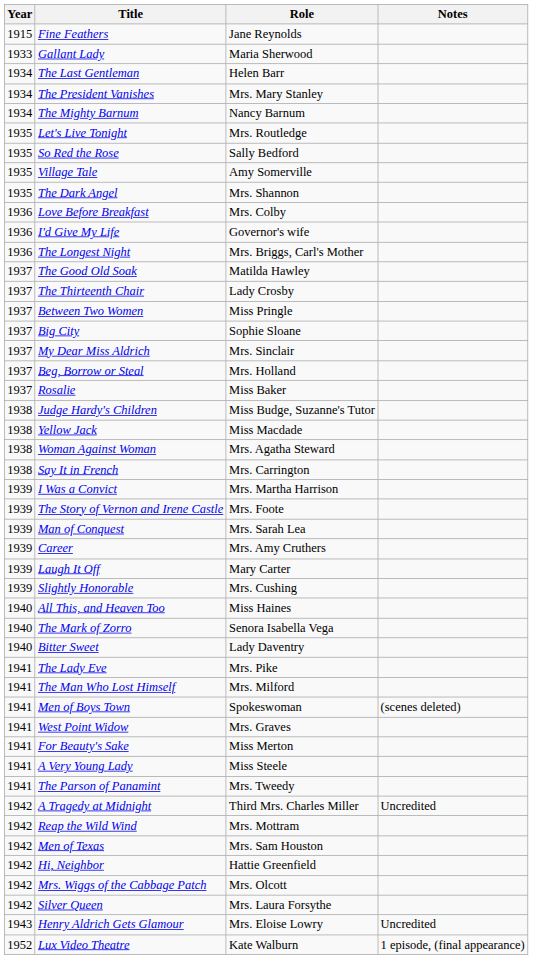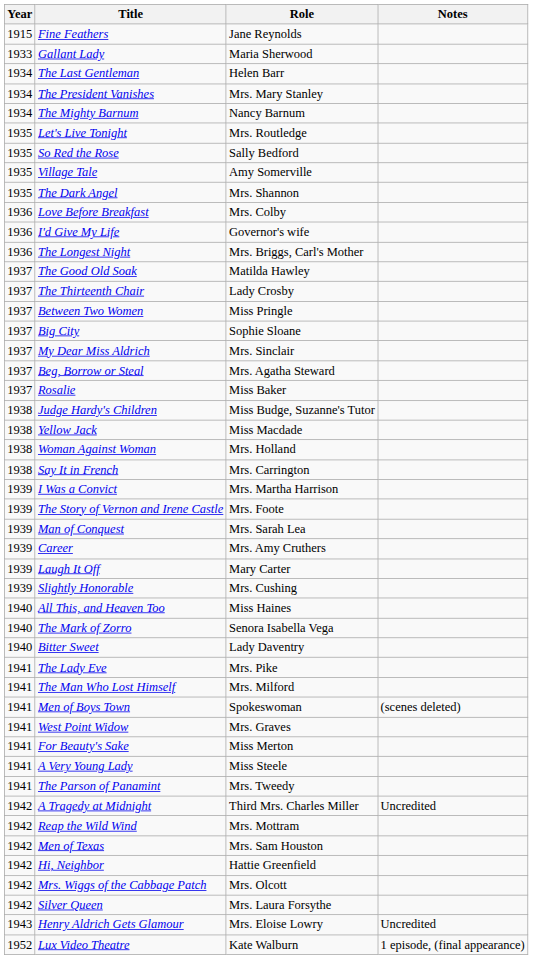Beg, Borrow or Steal | Role: Mrs. Holland -> Mrs. Agatha Steward
Woman Against Woman | Role: Mrs. Agatha Steward -> Mrs. Holland
